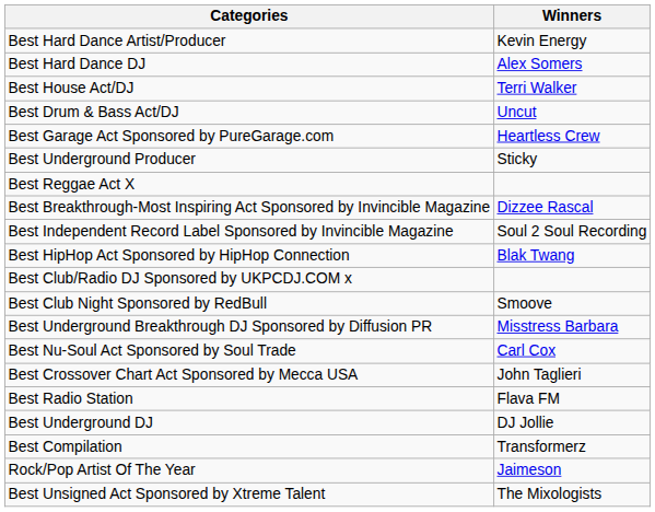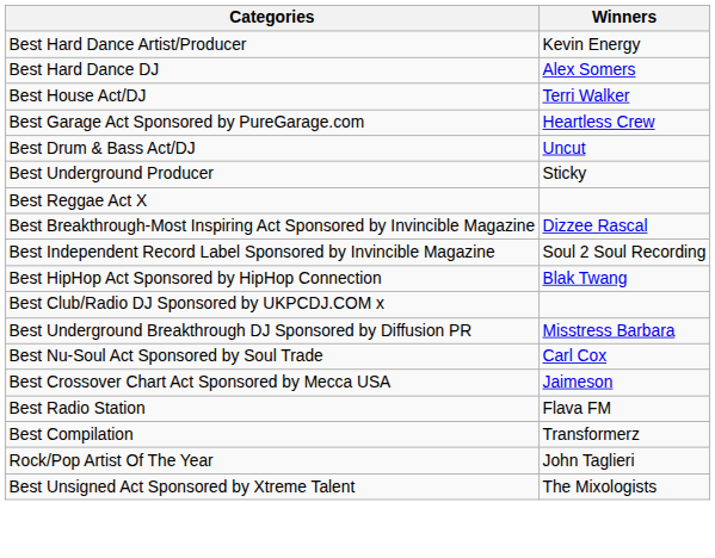rows swapped: Best Garage Act Sponsored by PureGarage.com <-> Best Drum & Bass Act/DJ
- row: Best Club Night Sponsored by RedBull | Smoove
Best Crossover Chart Act Sponsored by Mecca USA | Winners: John Taglieri -> Jaimeson
- row: Best Underground DJ | DJ Jollie
Rock/Pop Artist Of The Year | Winners: Jaimeson -> John Taglieri
